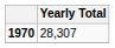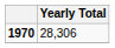1970 | Yearly Total: 28,307 -> 28,306
